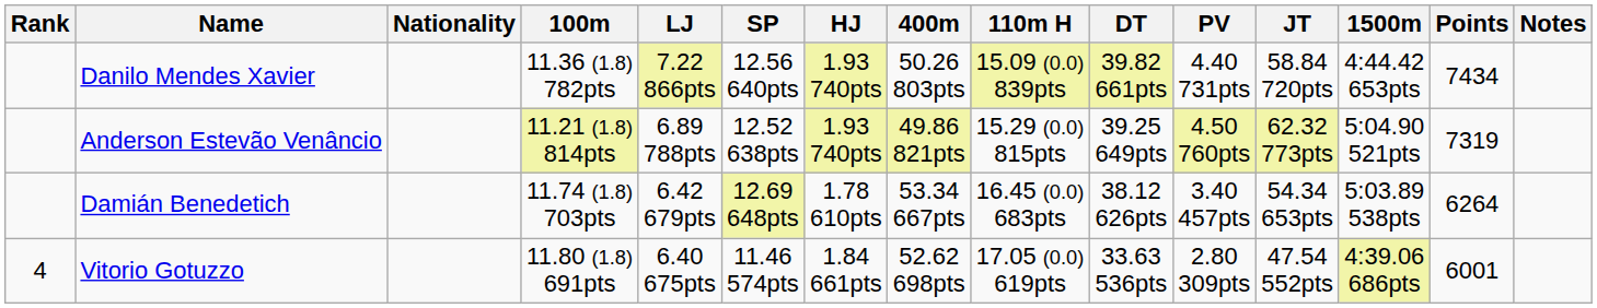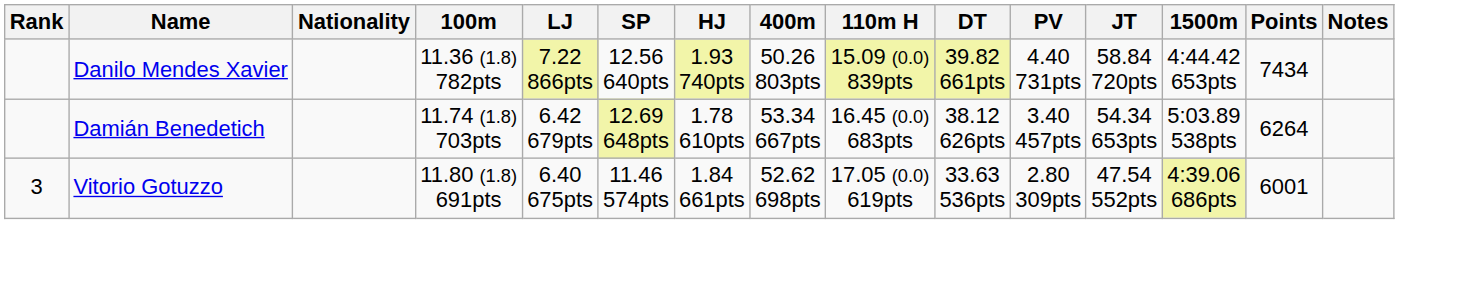- row: Anderson Estevão Venâncio | 11.21 (1.8) 814pts | 6.89 788pts | 12.52 638pts | 1.93 740pts | 49.86 821pts | 15.29 (0.0) 815pts | 39.25 649pts | 4.50 760pts | 62.32 773pts | 5:04.90 521pts | 7319
Vitorio Gotuzzo | Rank: 4 -> 3
